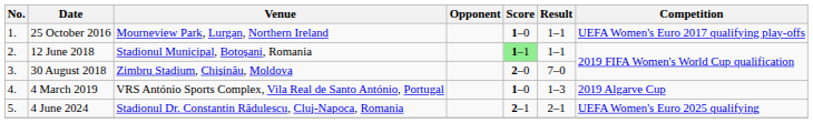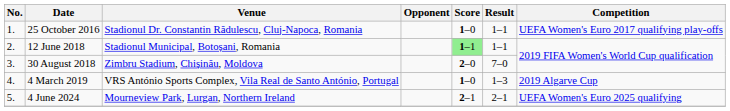25 October 2016 | Venue: Mourneview Park, Lurgan, Northern Ireland -> Stadionul Dr. Constantin Rădulescu, Cluj-Napoca, Romania
4 June 2024 | Venue: Stadionul Dr. Constantin Rădulescu, Cluj-Napoca, Romania -> Mourneview Park, Lurgan, Northern Ireland
